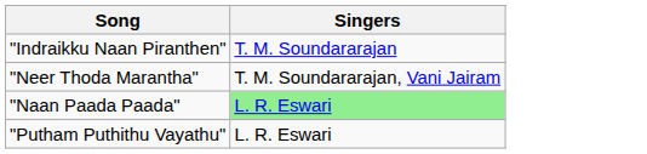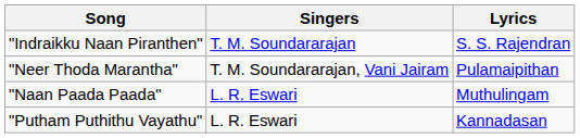+ column: Lyrics | S. S. Rajendran | Pulamaipithan | Muthulingam | Kannadasan
"Naan Paada Paada" | Singers: lightgreen background -> no background
